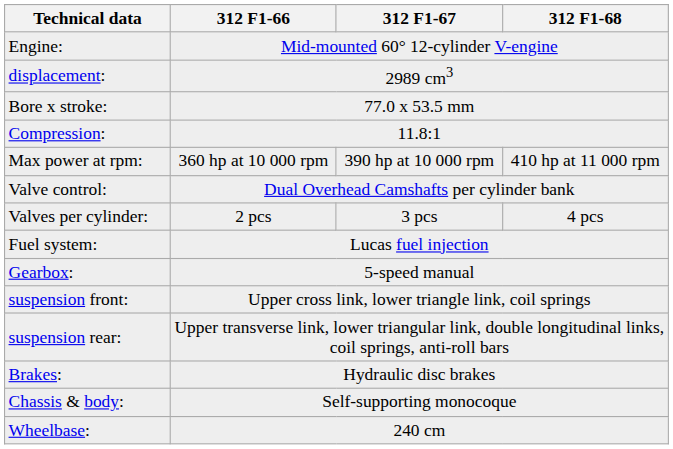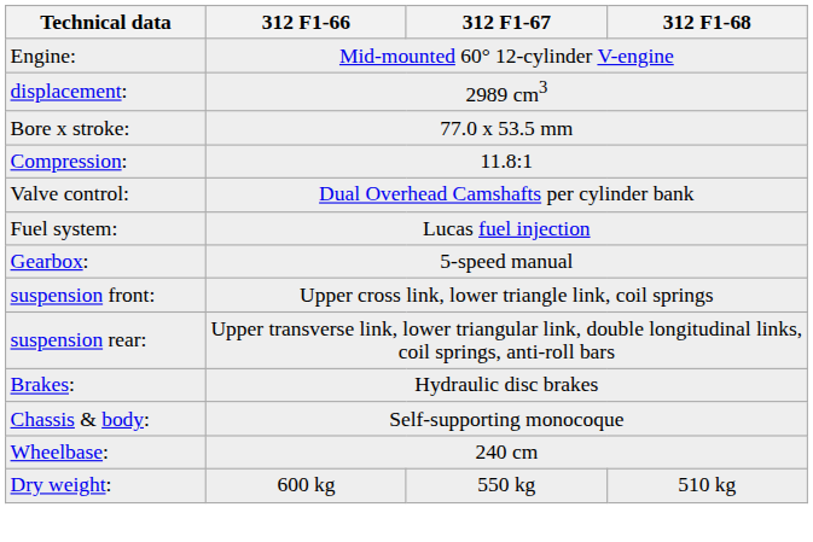- row: Max power at rpm: | 360 hp at 10 000 rpm | 390 hp at 10 000 rpm | 410 hp at 11 000 rpm
- row: Valves per cylinder: | 2 pcs | 3 pcs | 4 pcs
+ row: Dry weight: | 600 kg | 550 kg | 510 kg
